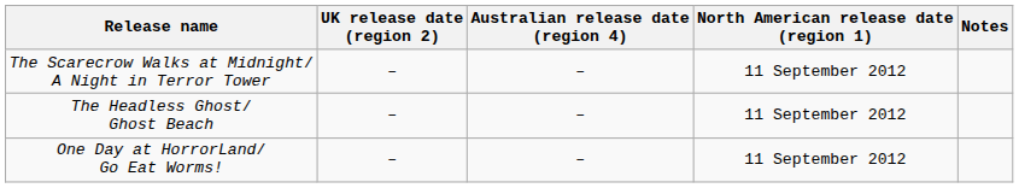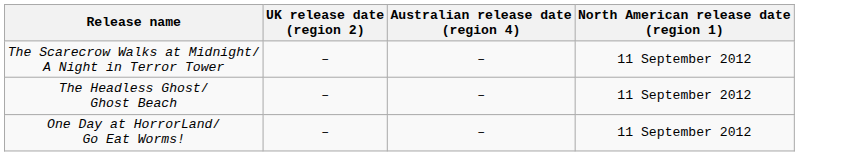- column: Notes
